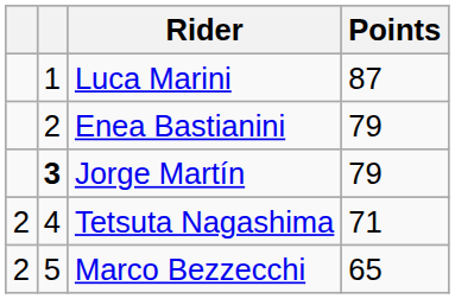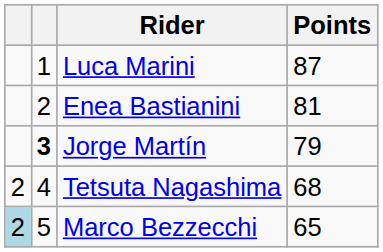Enea Bastianini | Points: 79 -> 81
Tetsuta Nagashima | Points: 71 -> 68
Marco Bezzecchi | column 1: no background -> lightblue background
